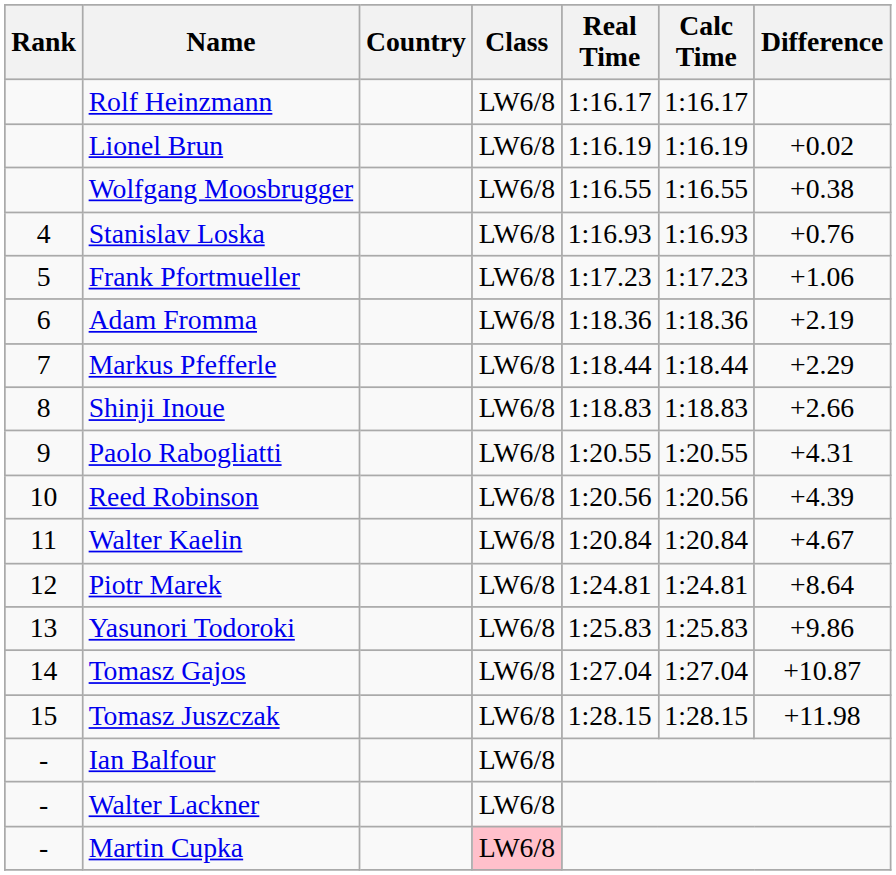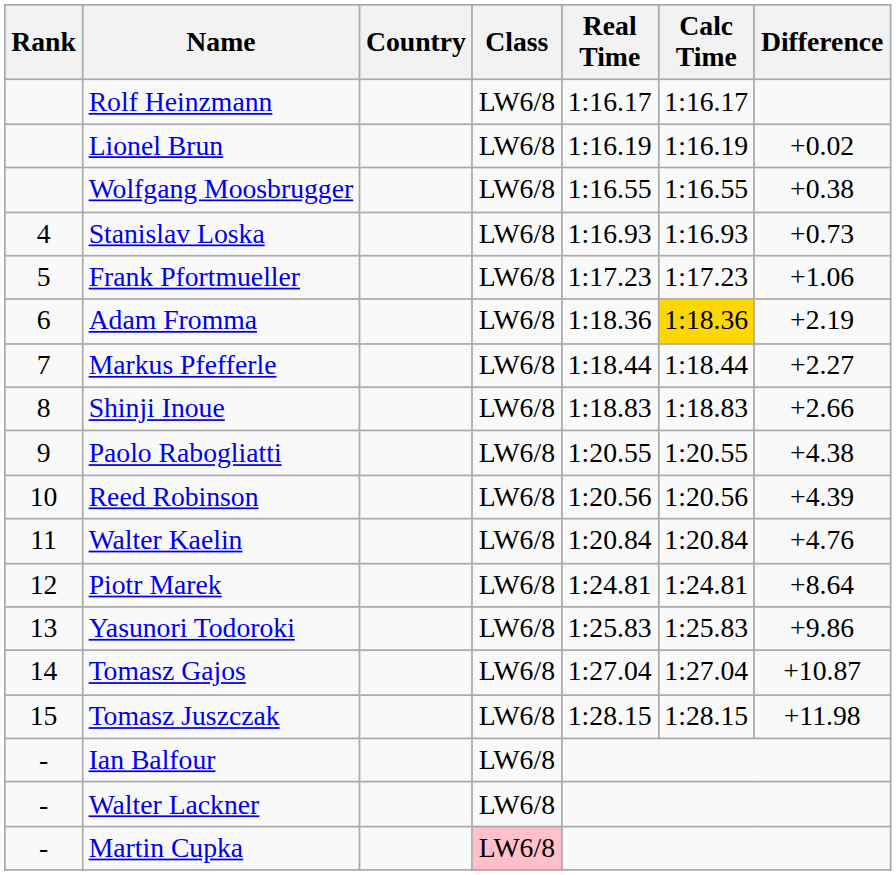Stanislav Loska | Difference: +0.76 -> +0.73
Adam Fromma | Calc Time: no background -> gold background
Markus Pfefferle | Difference: +2.29 -> +2.27
Paolo Rabogliatti | Difference: +4.31 -> +4.38
Walter Kaelin | Difference: +4.67 -> +4.76
